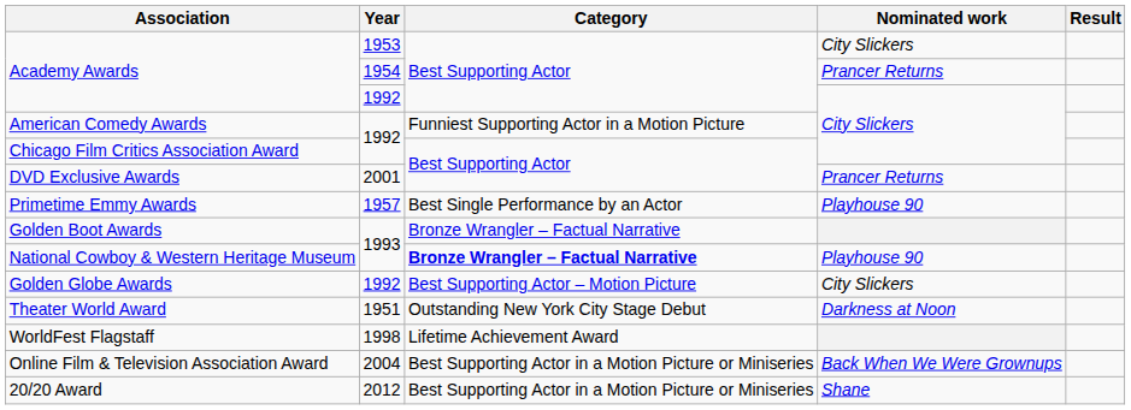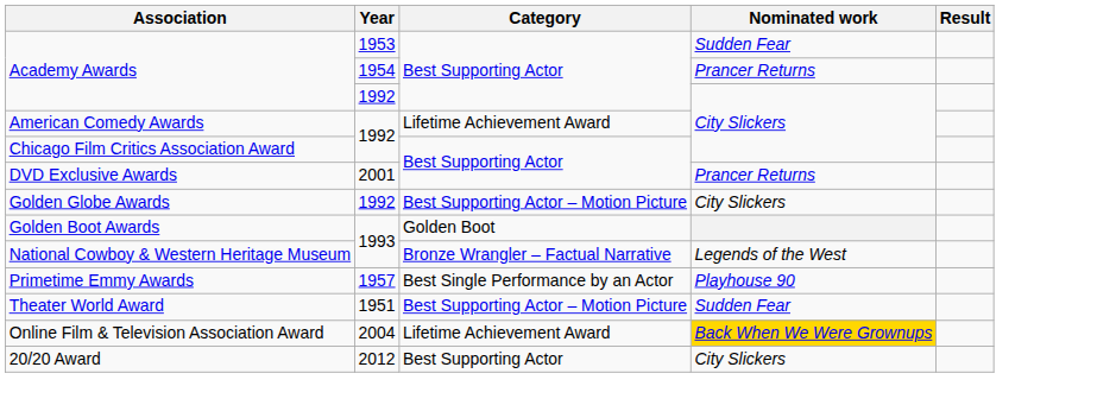Academy Awards / 1953 | Nominated work: City Slickers -> Sudden Fear
American Comedy Awards | Category: Funniest Supporting Actor in a Motion Picture -> Lifetime Achievement Award
rows swapped: Golden Globe Awards <-> Primetime Emmy Awards
Golden Boot Awards | Category: Bronze Wrangler – Factual Narrative -> Golden Boot
National Cowboy & Western Heritage Museum | Category: bold -> normal
National Cowboy & Western Heritage Museum | Nominated work: Playhouse 90 -> Legends of the West
Theater World Award | Category: Outstanding New York City Stage Debut -> Best Supporting Actor – Motion Picture
Theater World Award | Nominated work: Darkness at Noon -> Sudden Fear
- row: WorldFest Flagstaff | 1998 | Lifetime Achievement Award
Online Film & Television Association Award | Category: Best Supporting Actor in a Motion Picture or Miniseries -> Lifetime Achievement Award
Online Film & Television Association Award | Nominated work: no background -> gold background
20/20 Award | Category: Best Supporting Actor in a Motion Picture or Miniseries -> Best Supporting Actor
20/20 Award | Nominated work: Shane -> City Slickers
